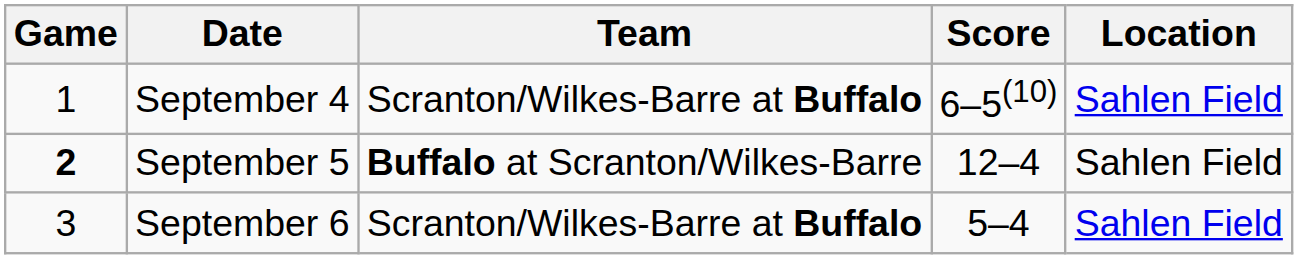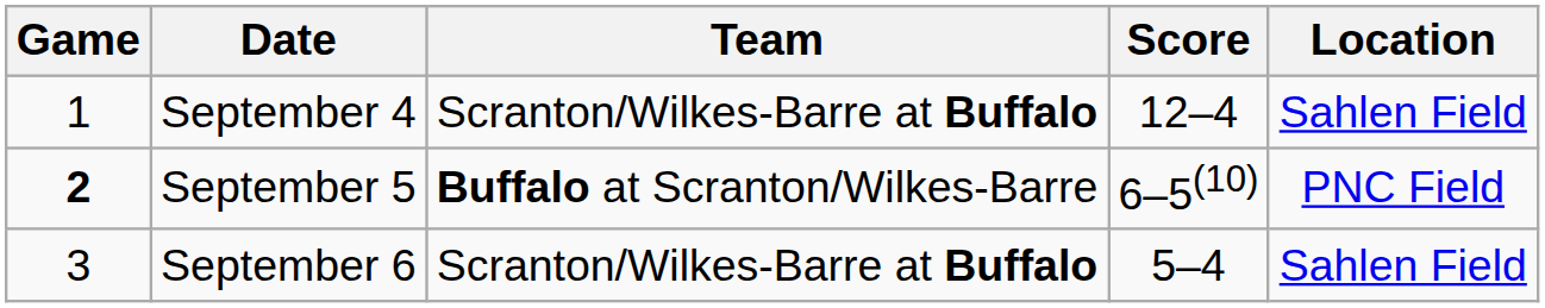September 4 | Score: 6–5(10) -> 12–4
September 5 | Score: 12–4 -> 6–5(10)
September 5 | Location: Sahlen Field -> PNC Field
